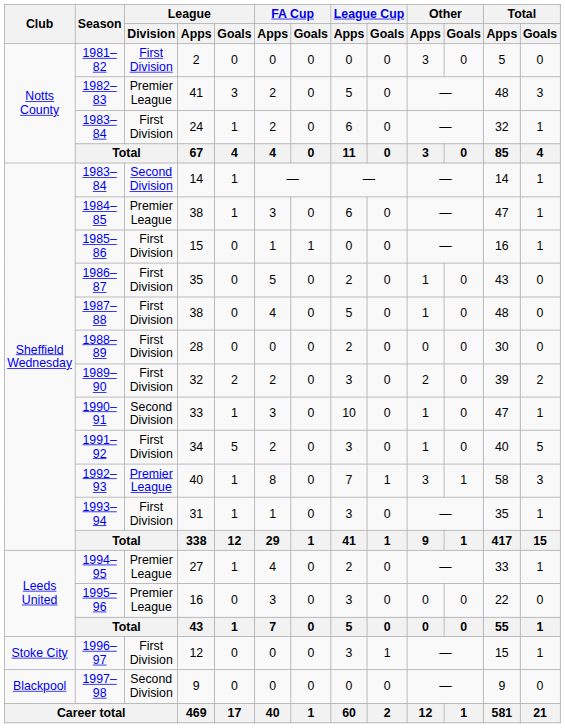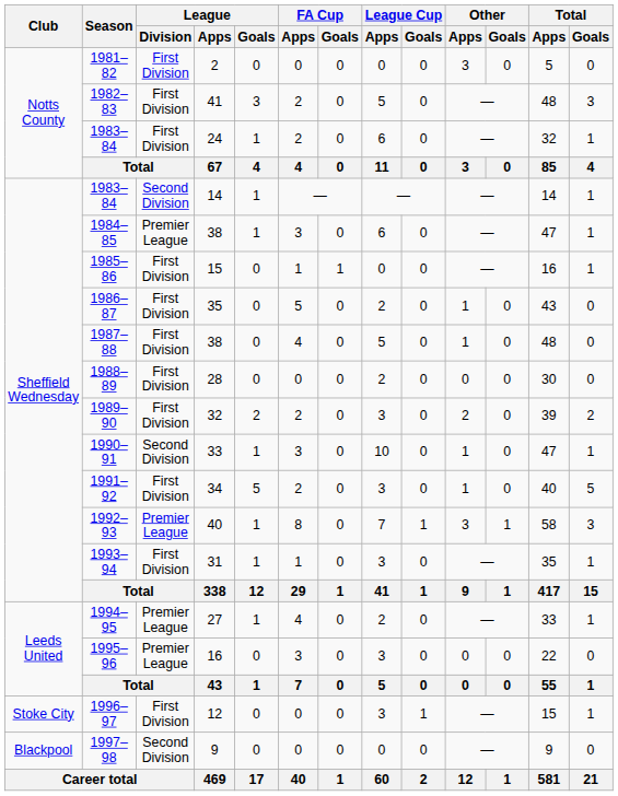1982–83 | League / Division: Premier League -> First Division
